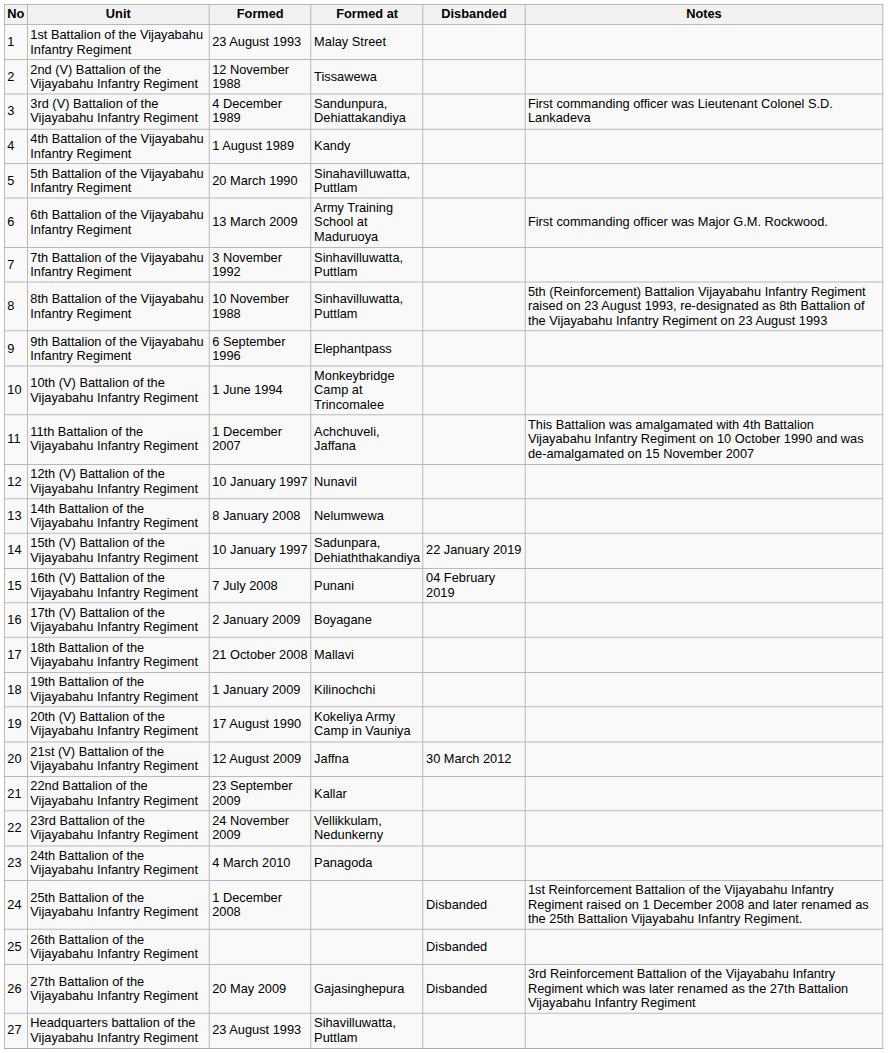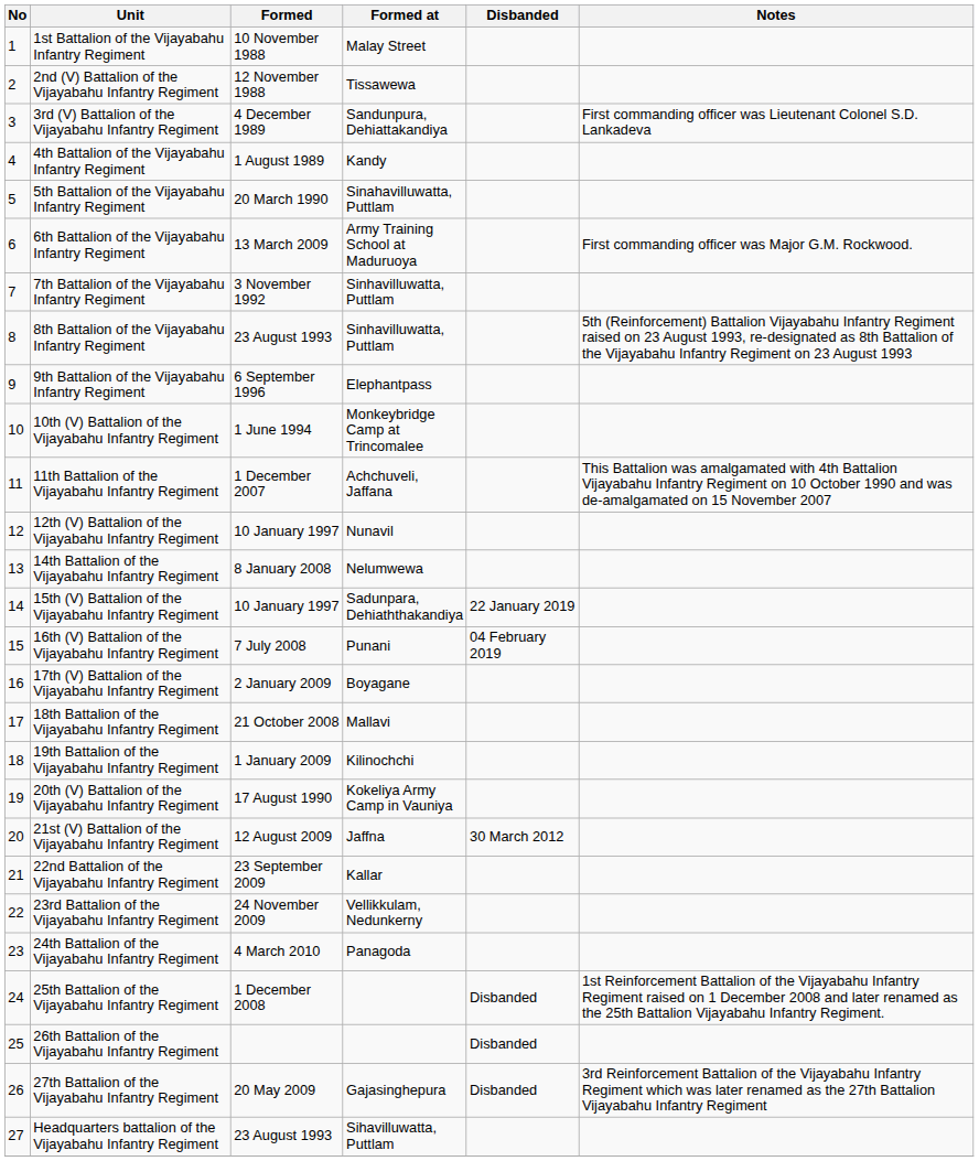1st Battalion of the Vijayabahu Infantry Regiment | Formed: 23 August 1993 -> 10 November 1988
8th Battalion of the Vijayabahu Infantry Regiment | Formed: 10 November 1988 -> 23 August 1993
